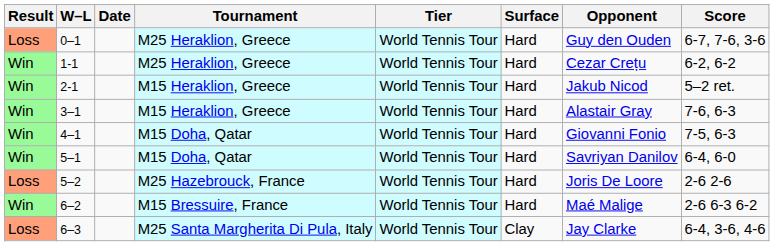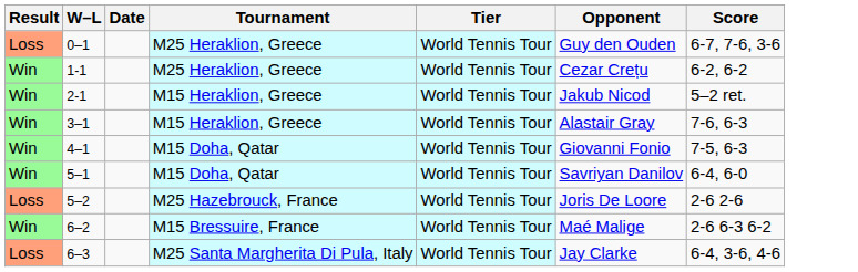- column: Surface | Hard | Hard | Hard | Hard | Hard | Hard | Hard | Hard | Clay
